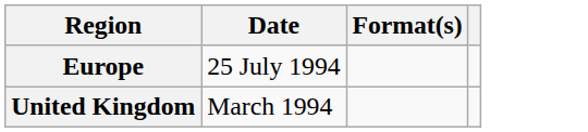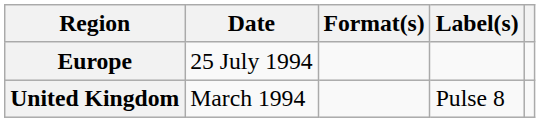+ column: Label(s) | Pulse 8
